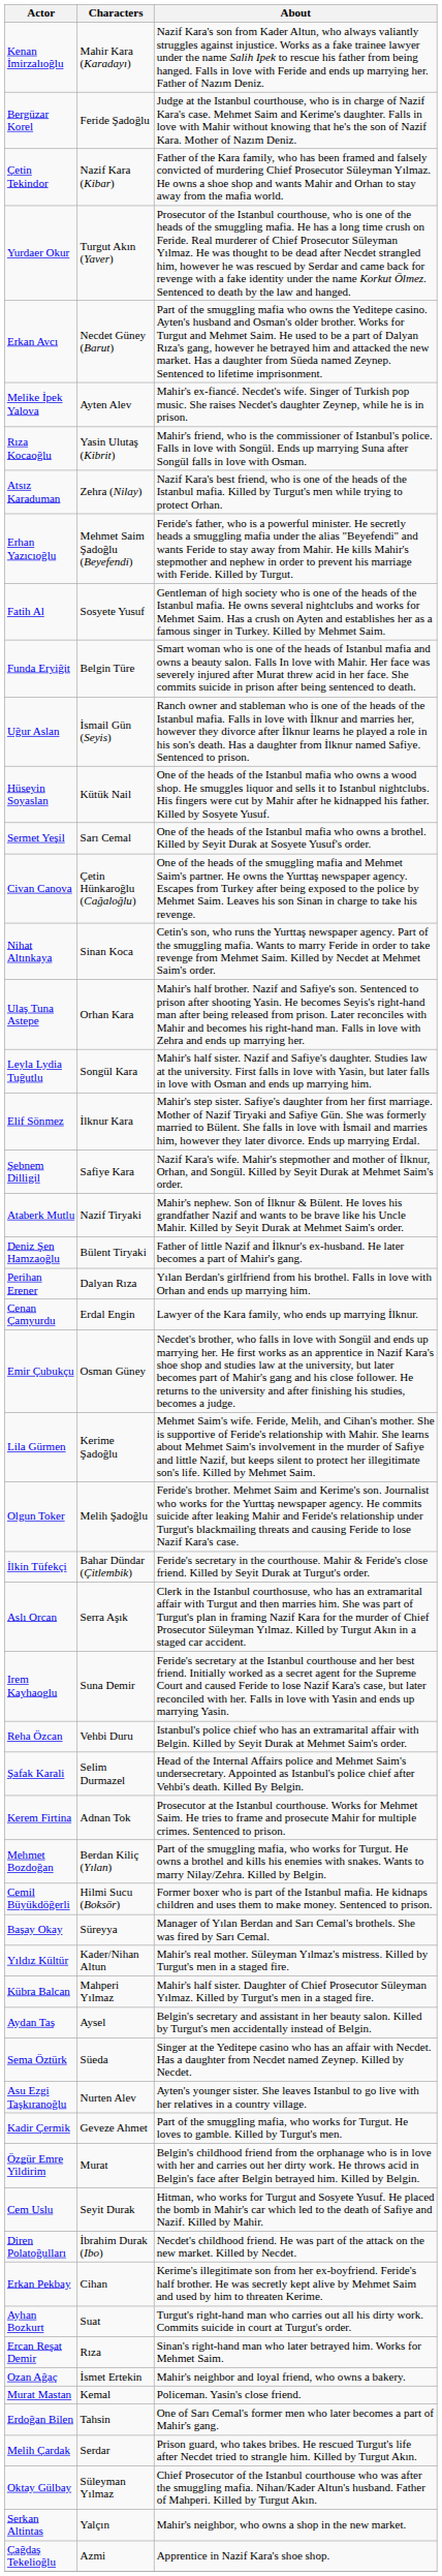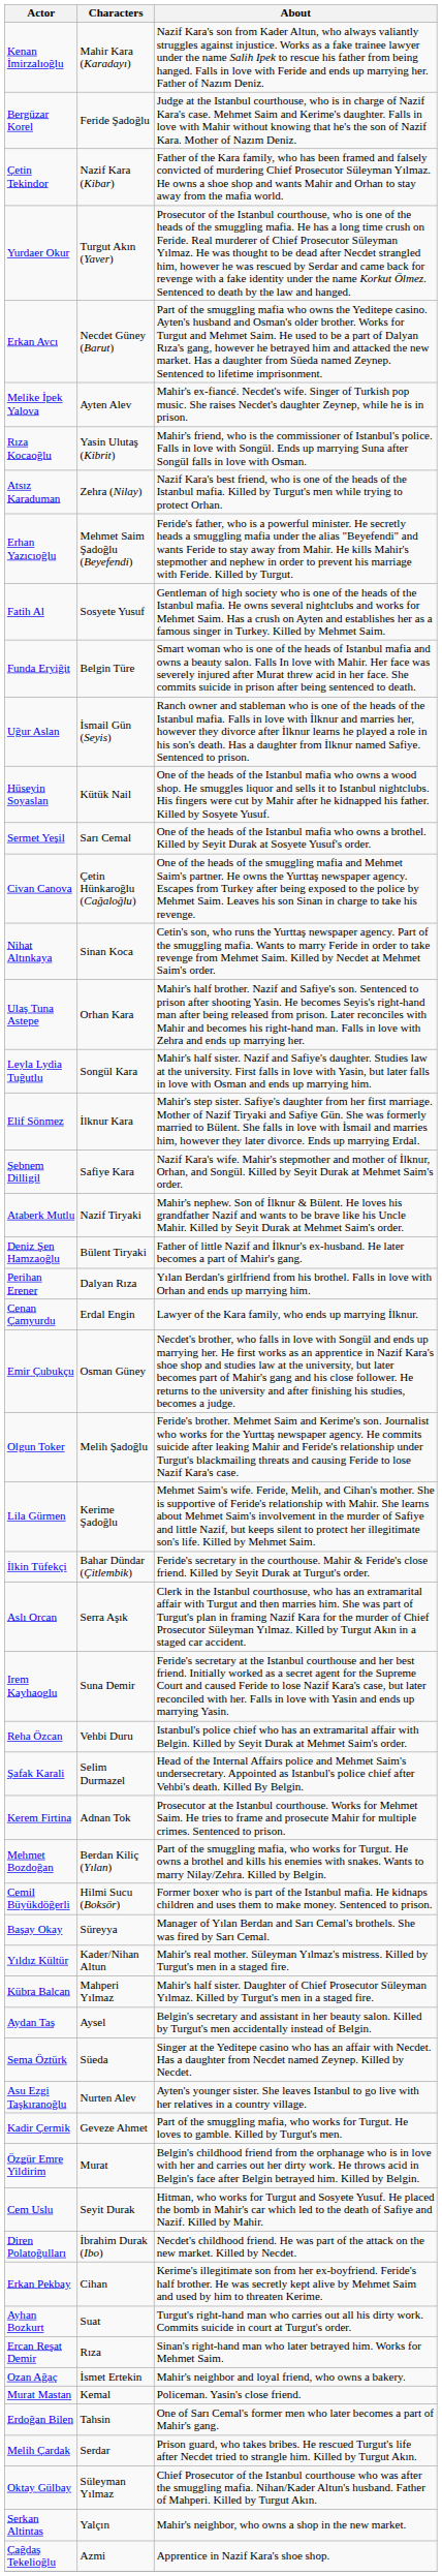rows swapped: Lila Gürmen <-> Olgun Toker
